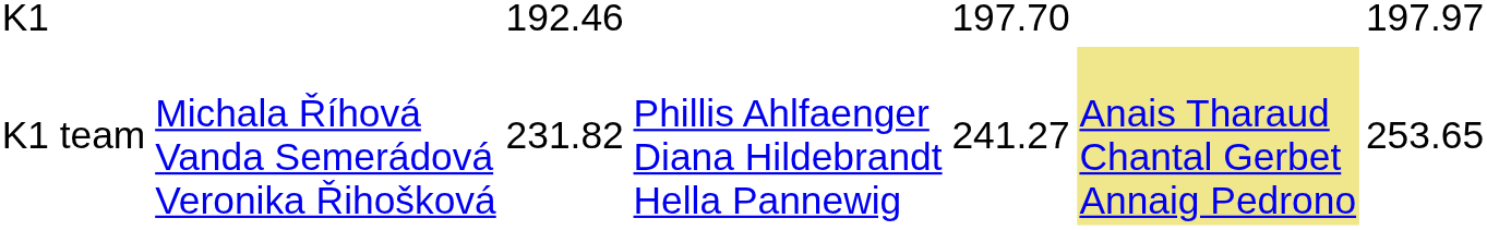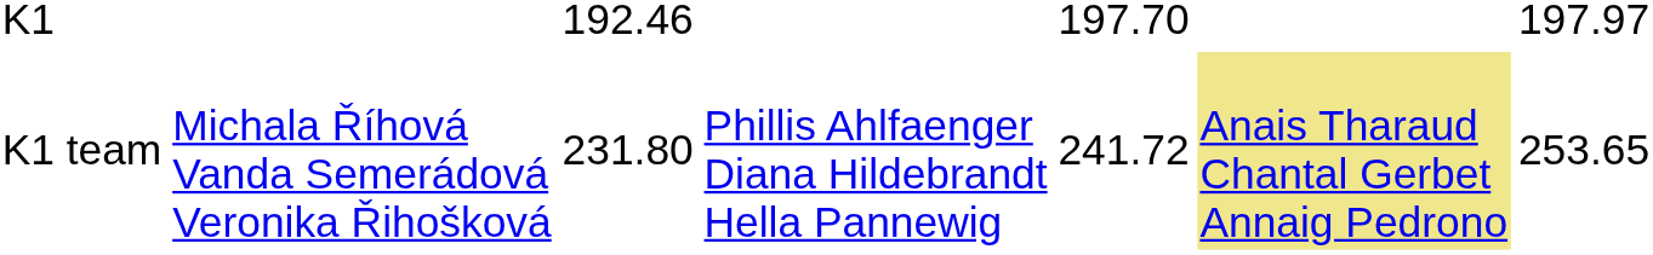K1 team | column 3: 231.82 -> 231.80
K1 team | column 5: 241.27 -> 241.72
